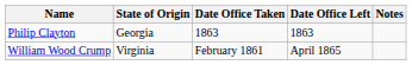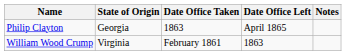Philip Clayton | Date Office Left: 1863 -> April 1865
William Wood Crump | Date Office Left: April 1865 -> 1863
